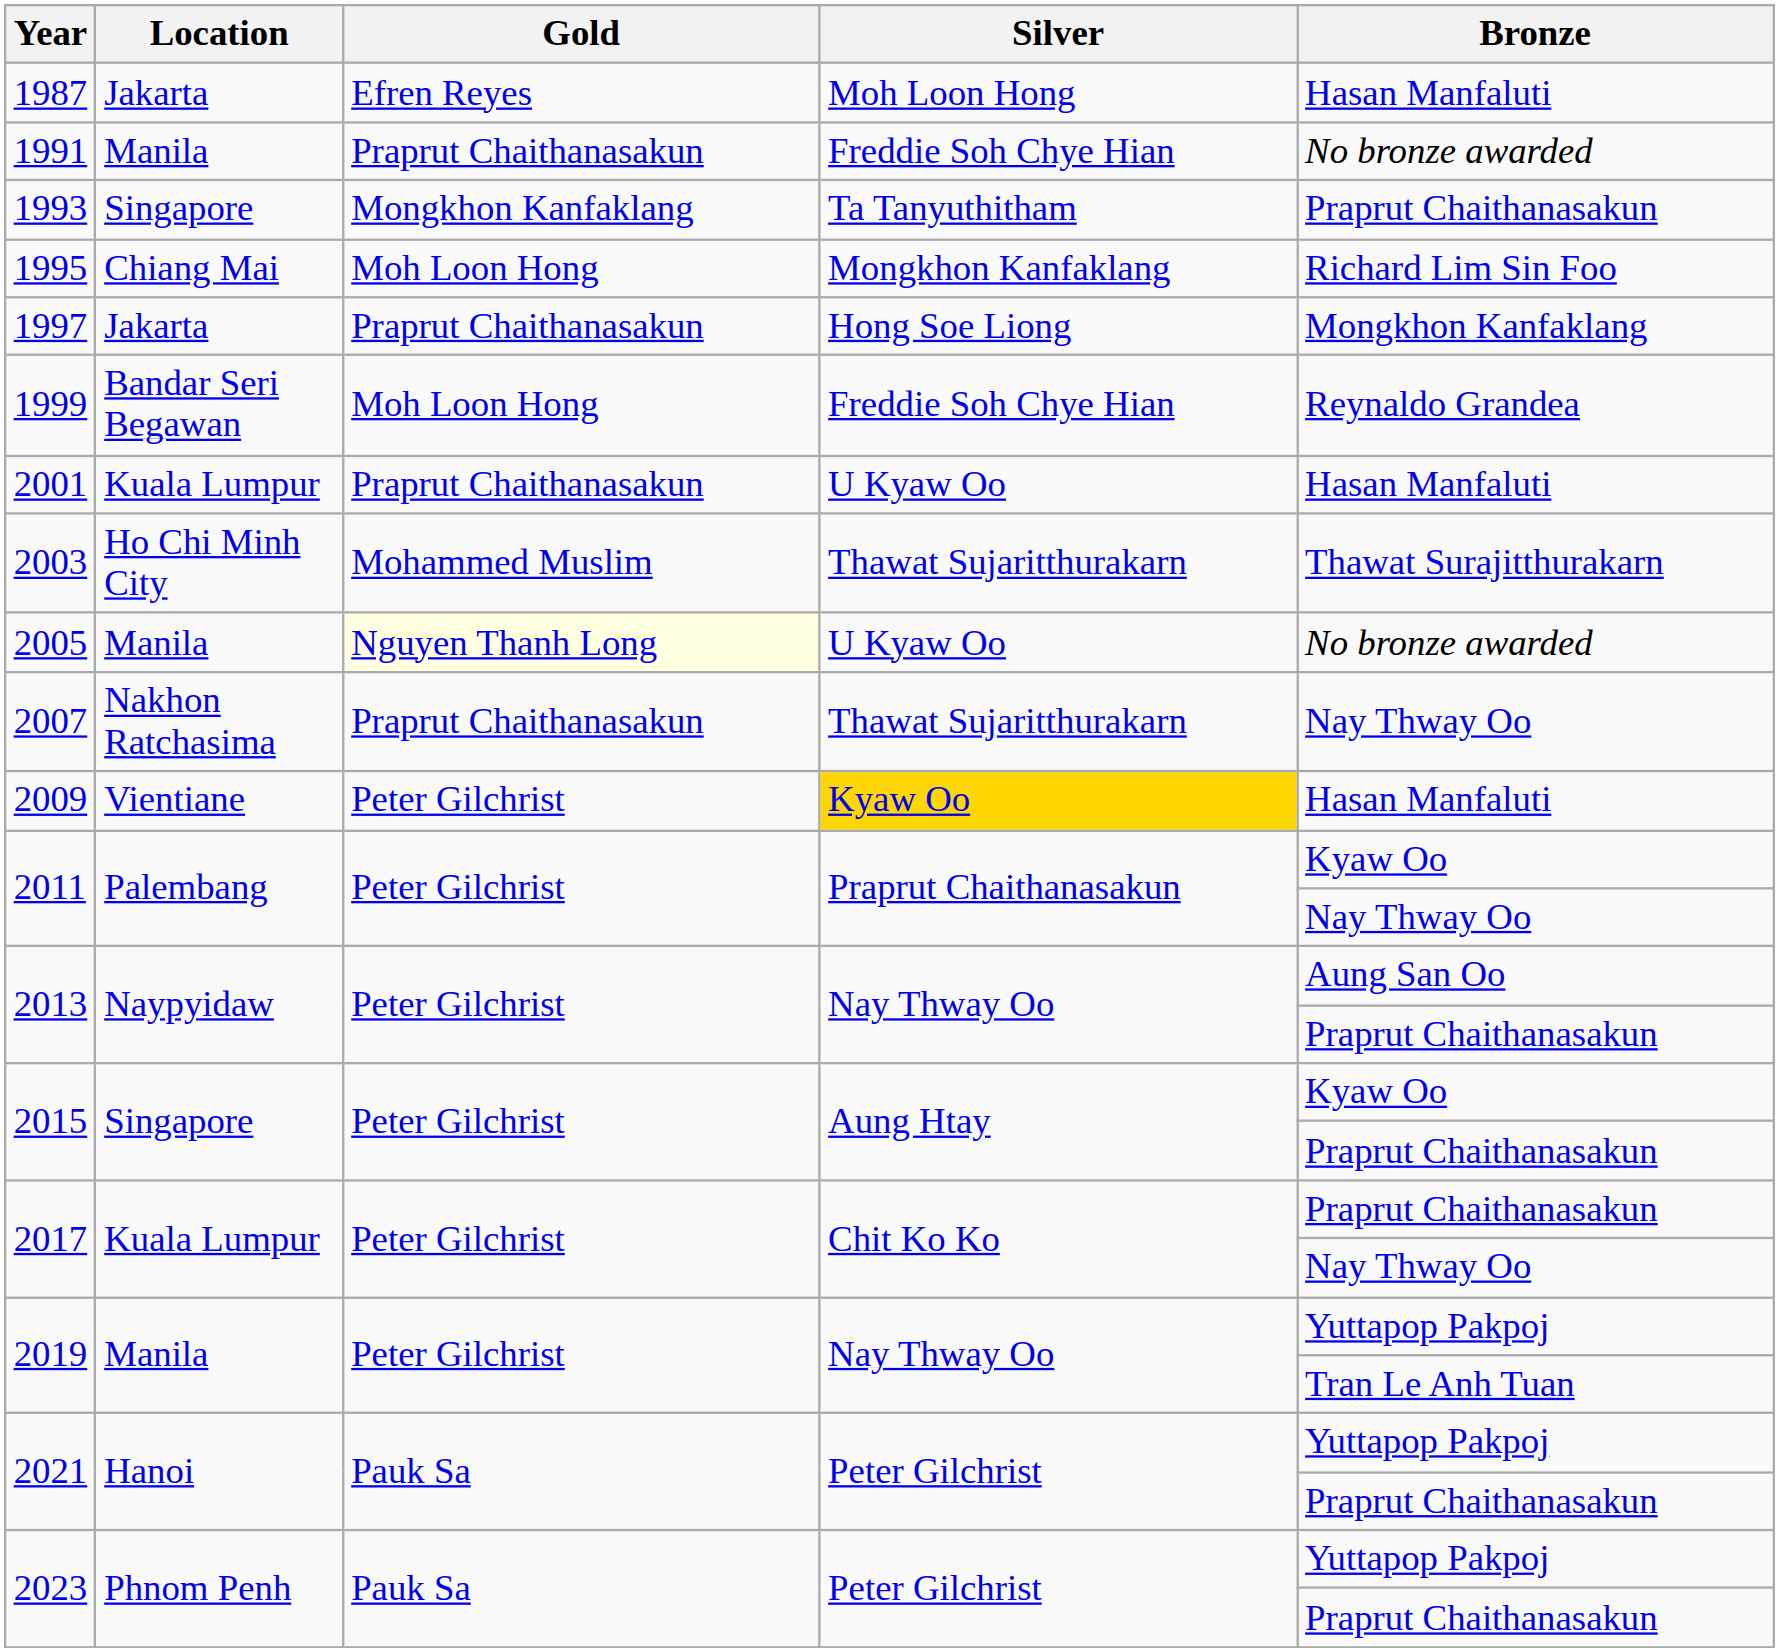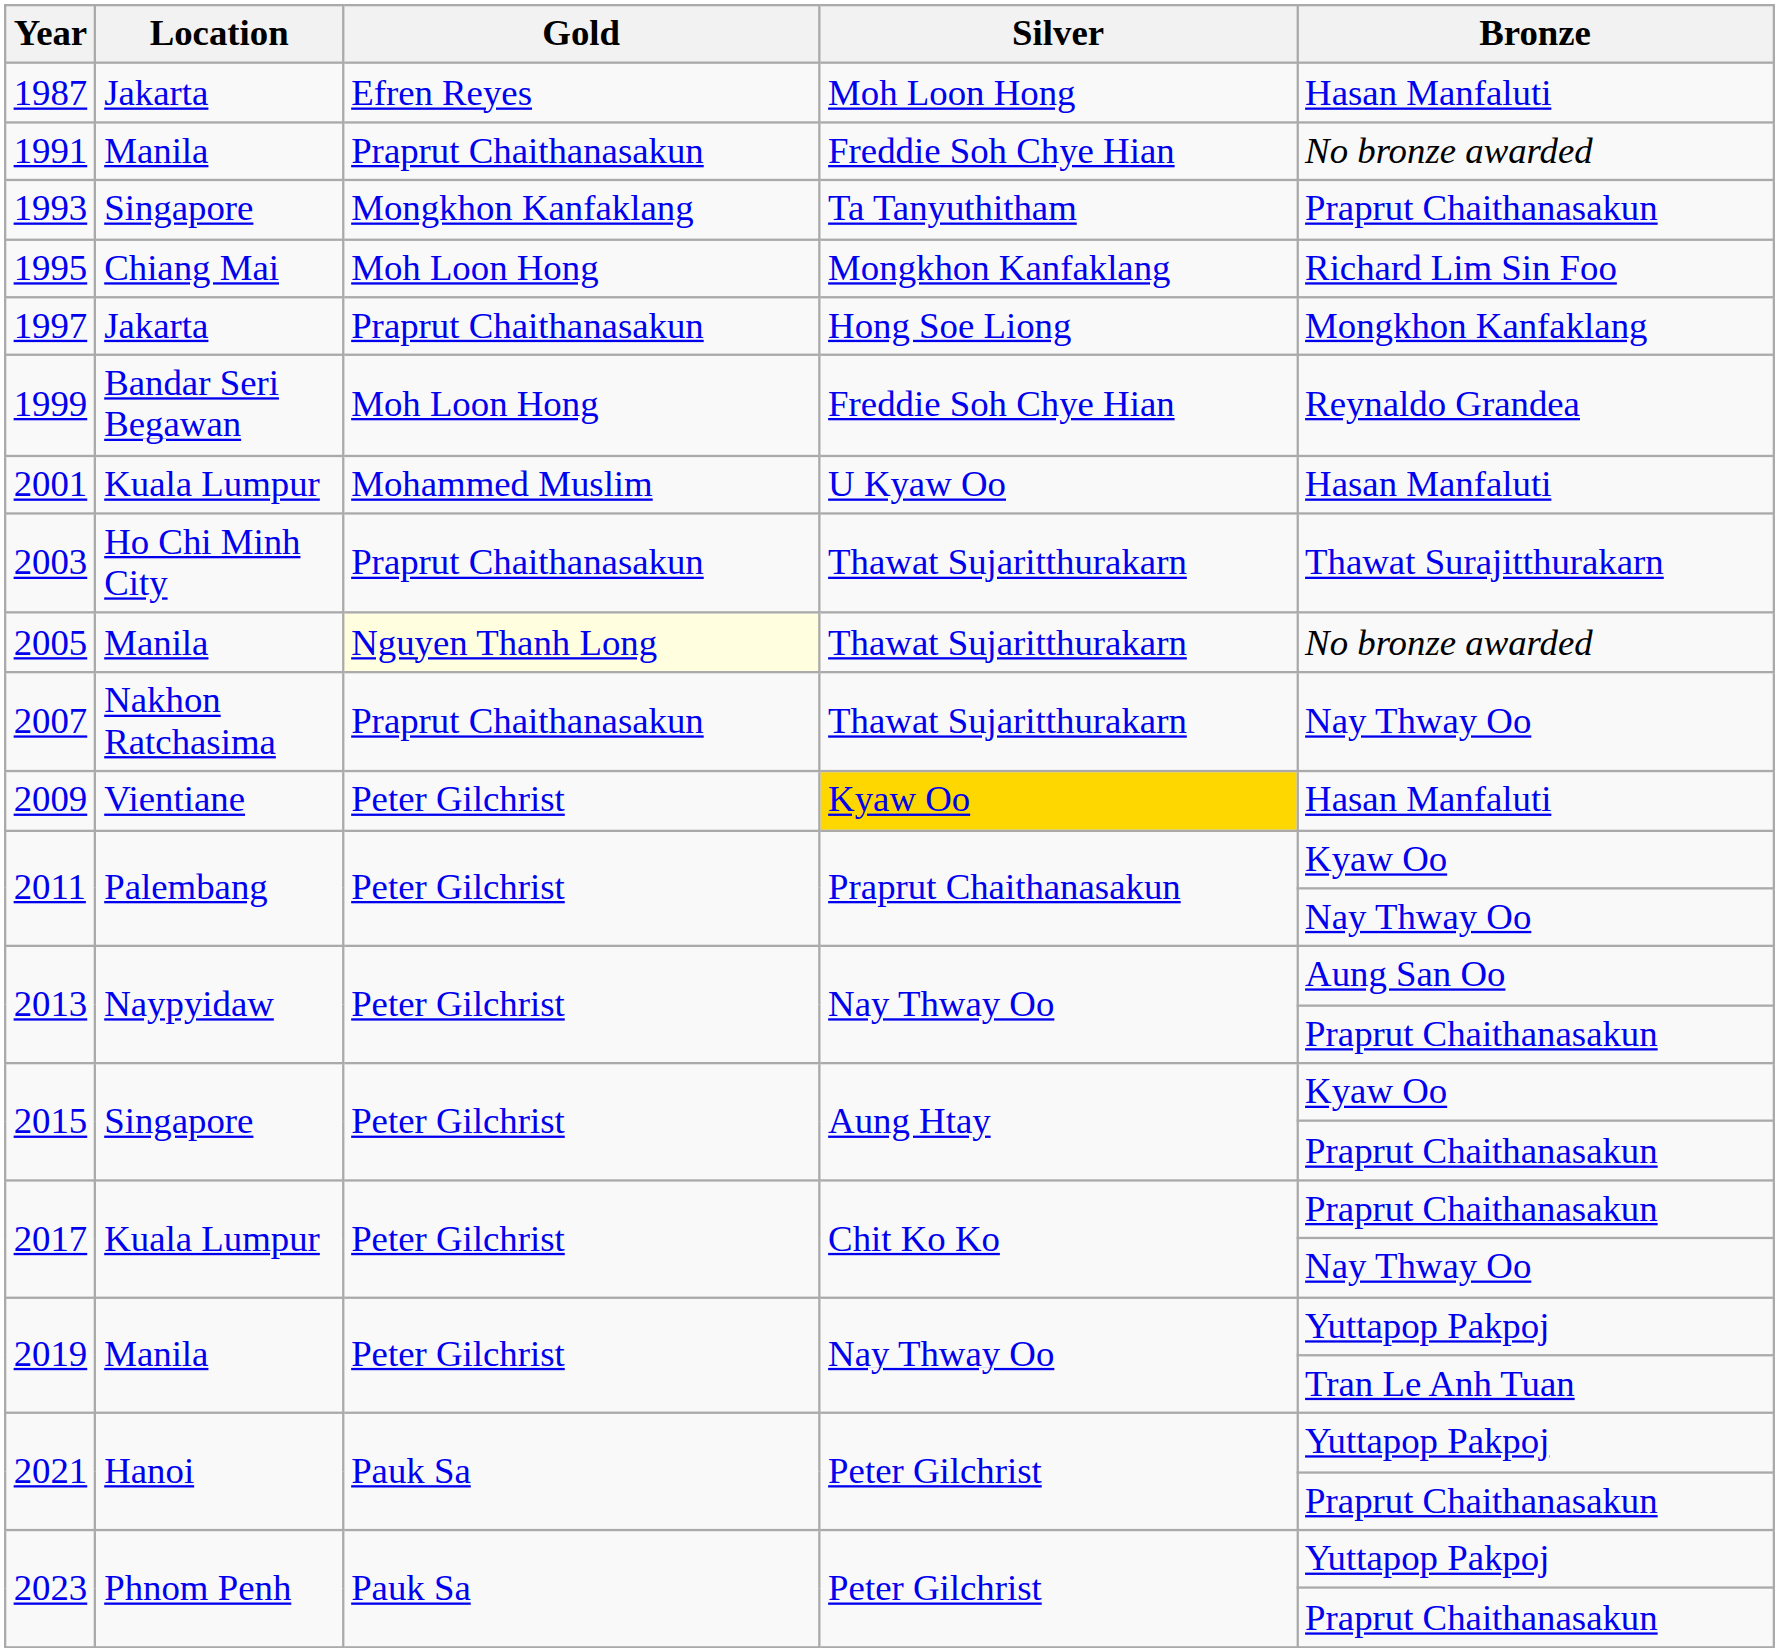2001 | Gold: Praprut Chaithanasakun -> Mohammed Muslim
2003 | Gold: Mohammed Muslim -> Praprut Chaithanasakun
2005 | Silver: U Kyaw Oo -> Thawat Sujaritthurakarn
